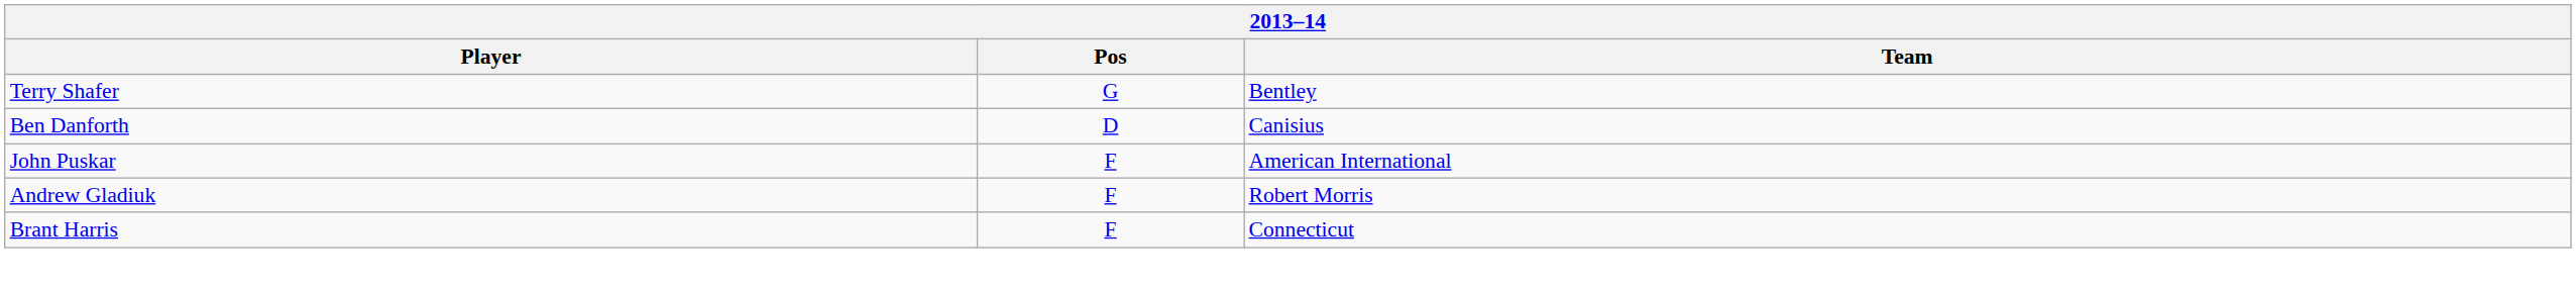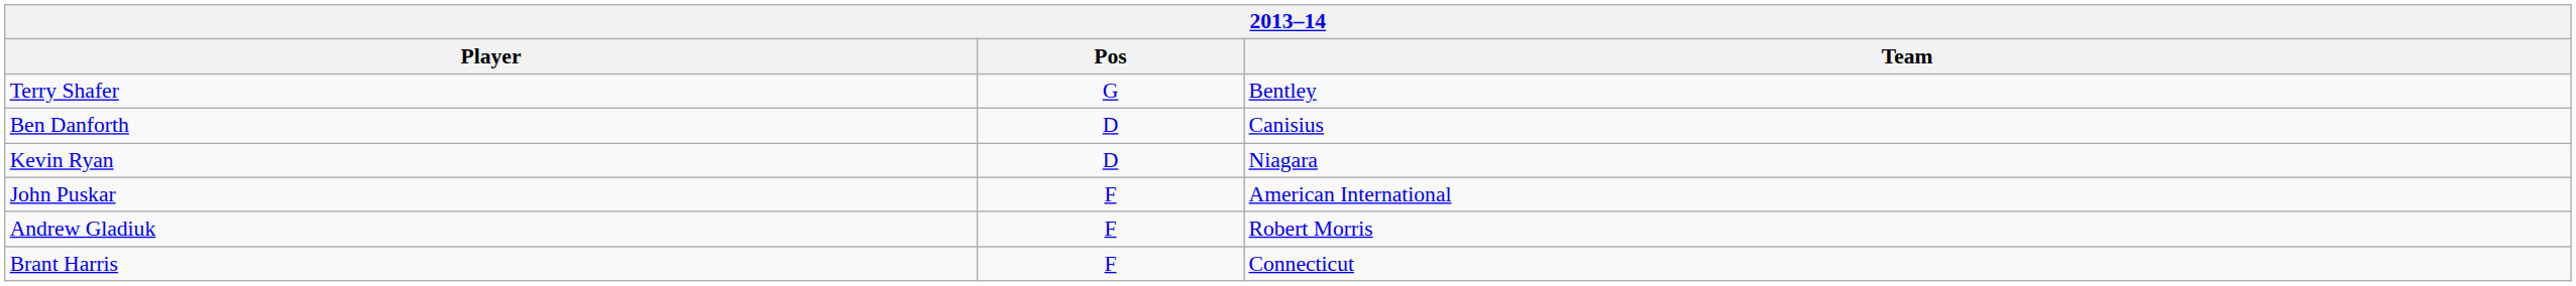+ row: Kevin Ryan | D | Niagara
